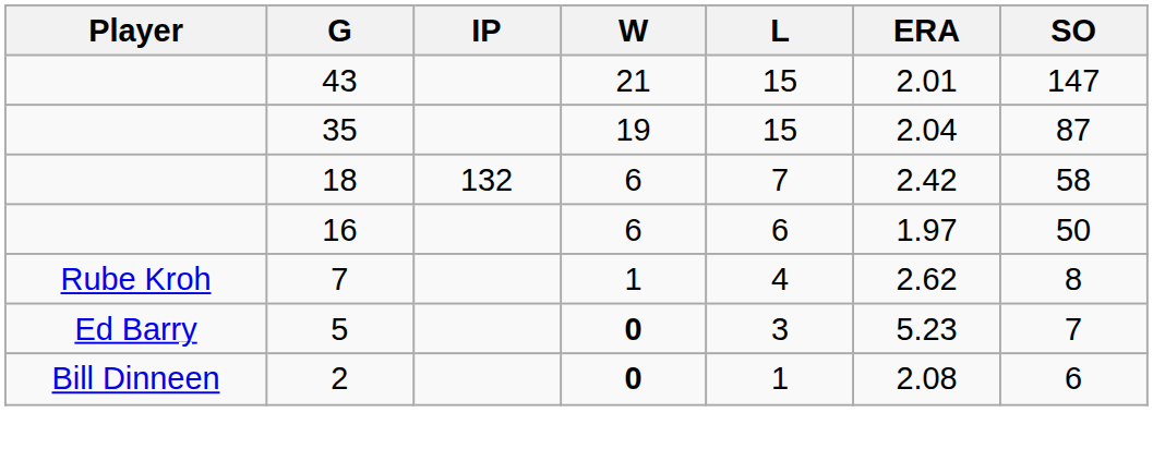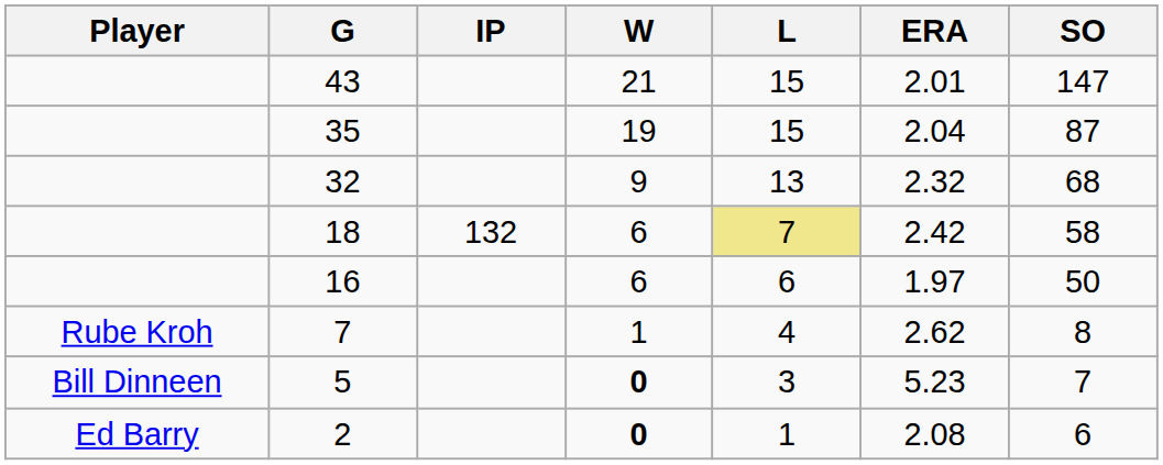+ row: 32 | 9 | 13 | 2.32 | 68
18 | L: no background -> khaki background
5 | Player: Ed Barry -> Bill Dinneen
2 | Player: Bill Dinneen -> Ed Barry
